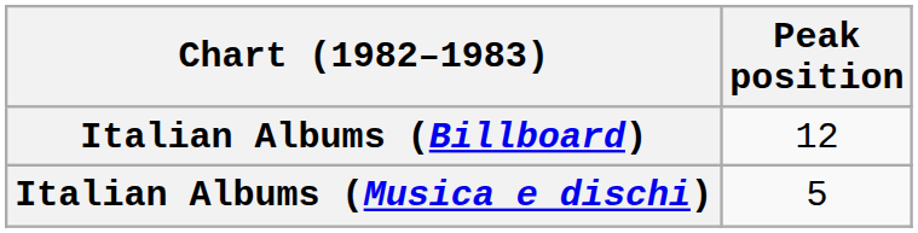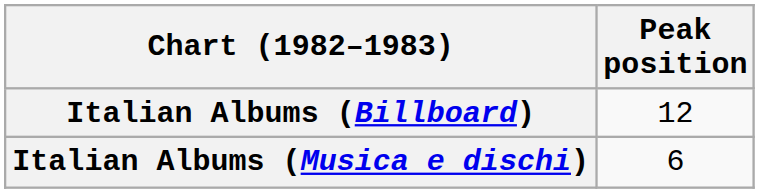Italian Albums (Musica e dischi) | Peak position: 5 -> 6
